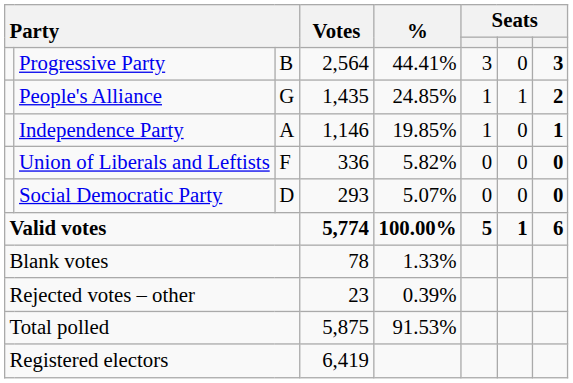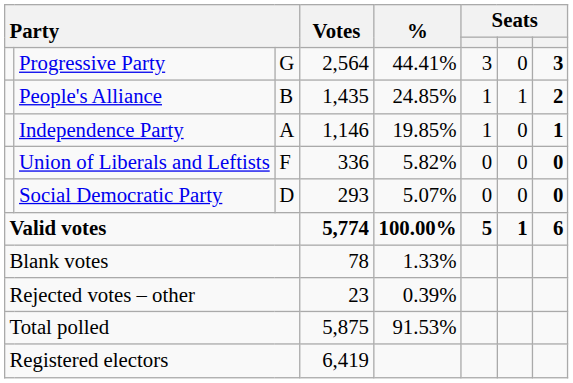Progressive Party | column 3: B -> G
People's Alliance | column 3: G -> B
